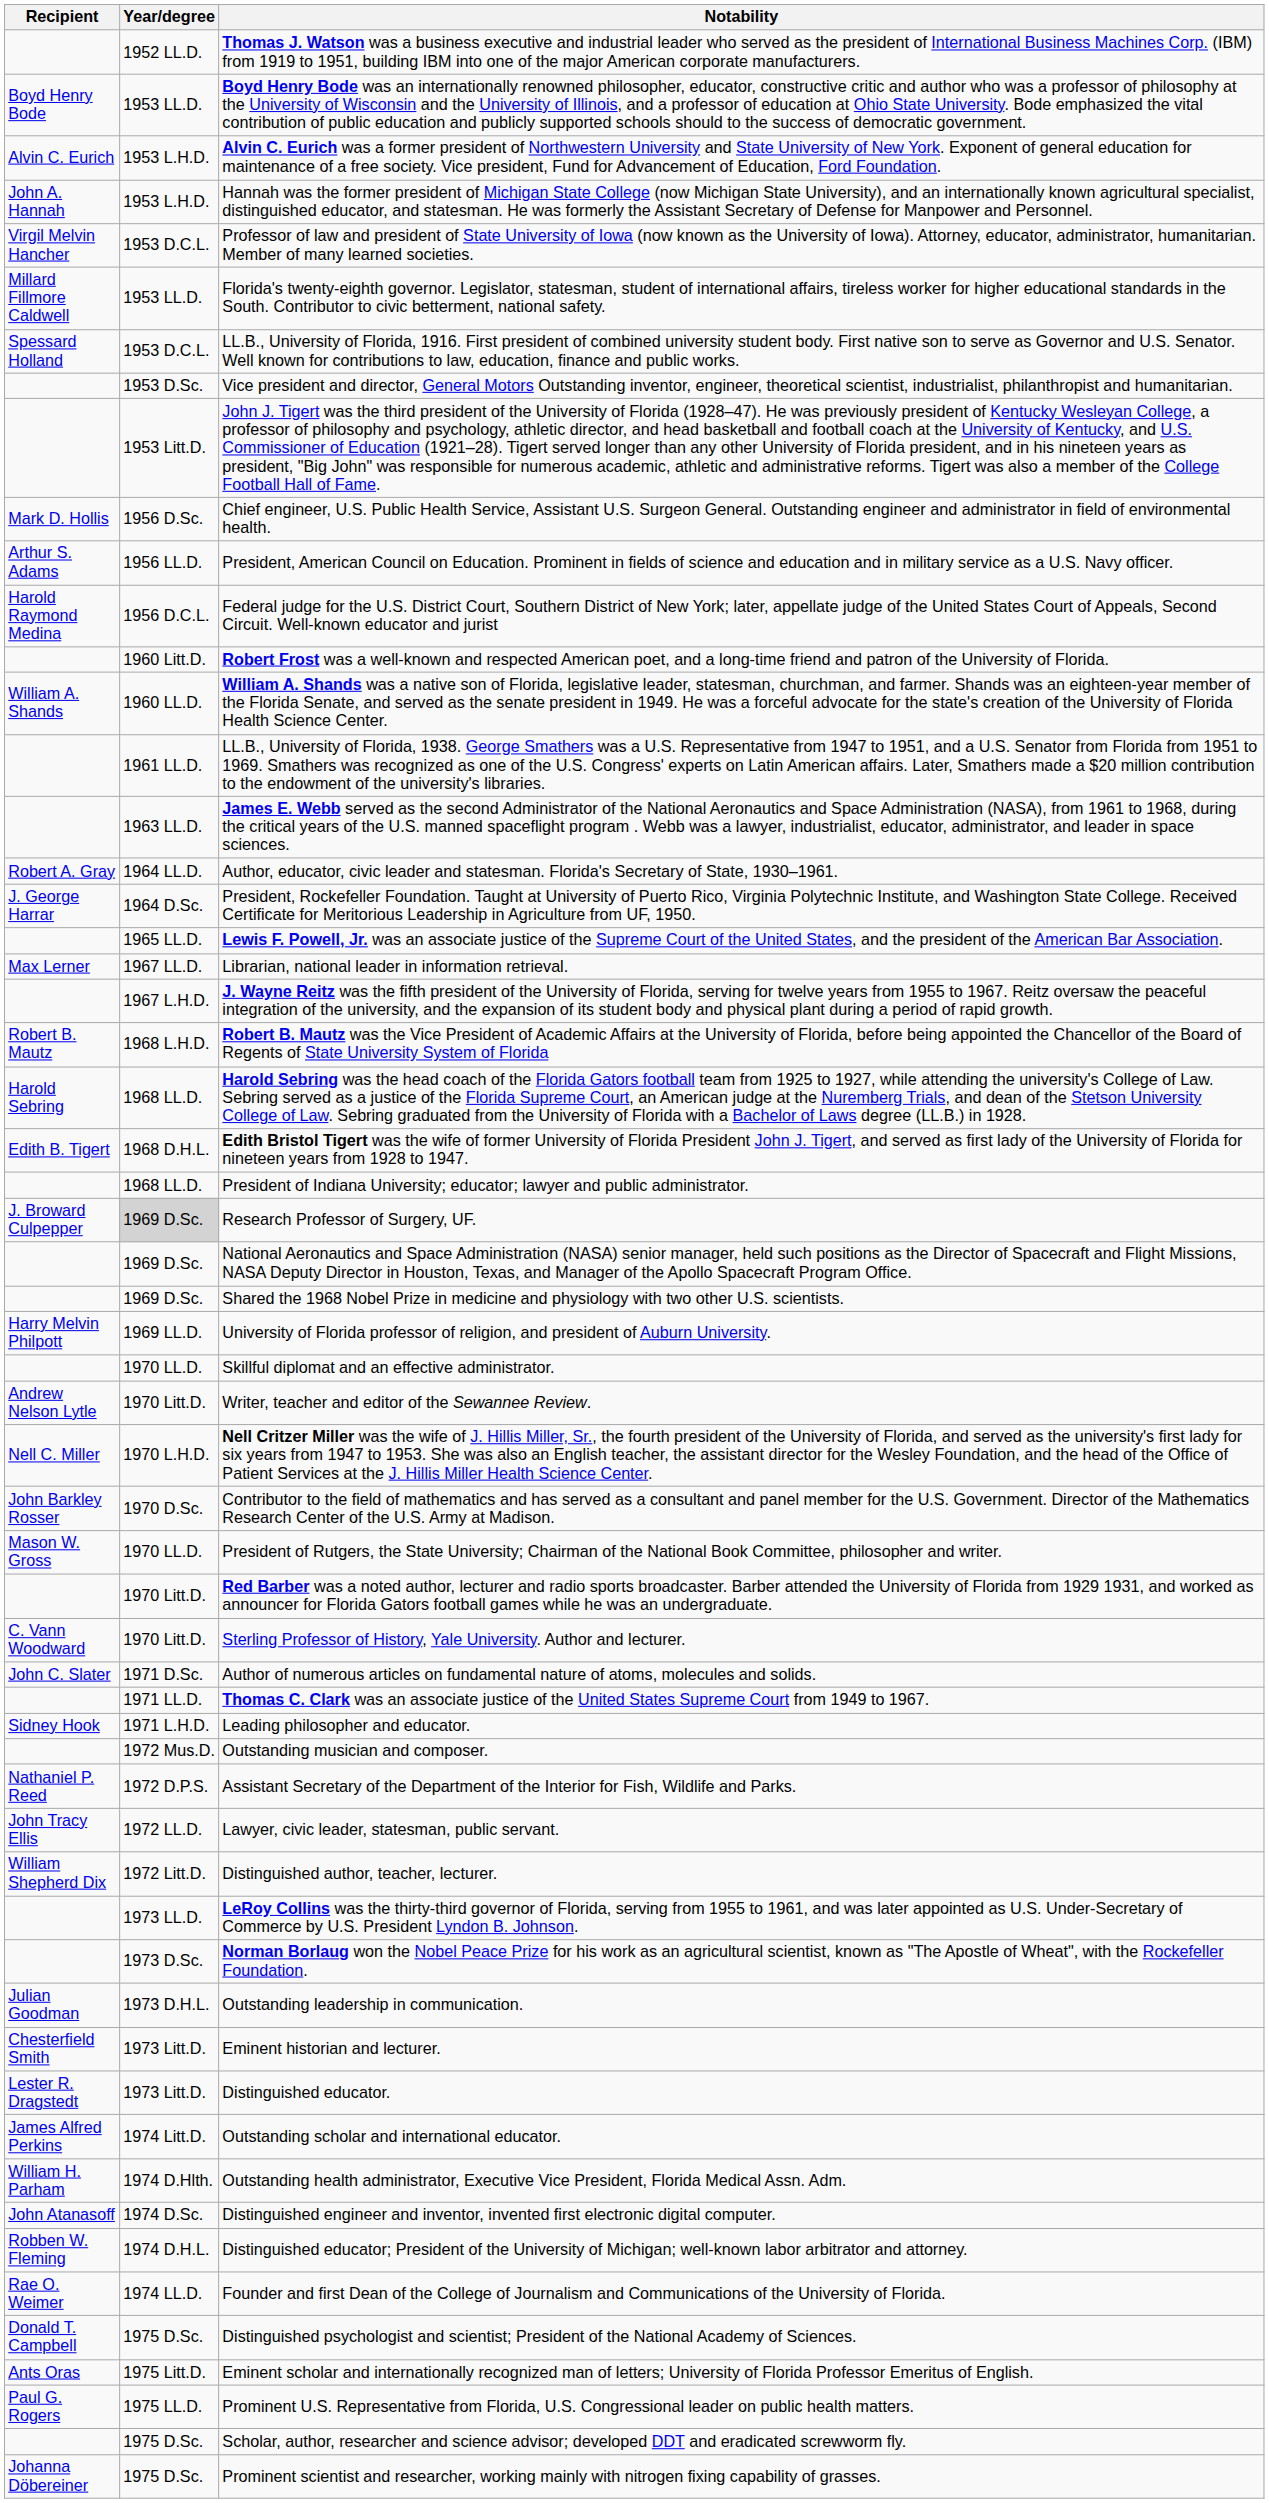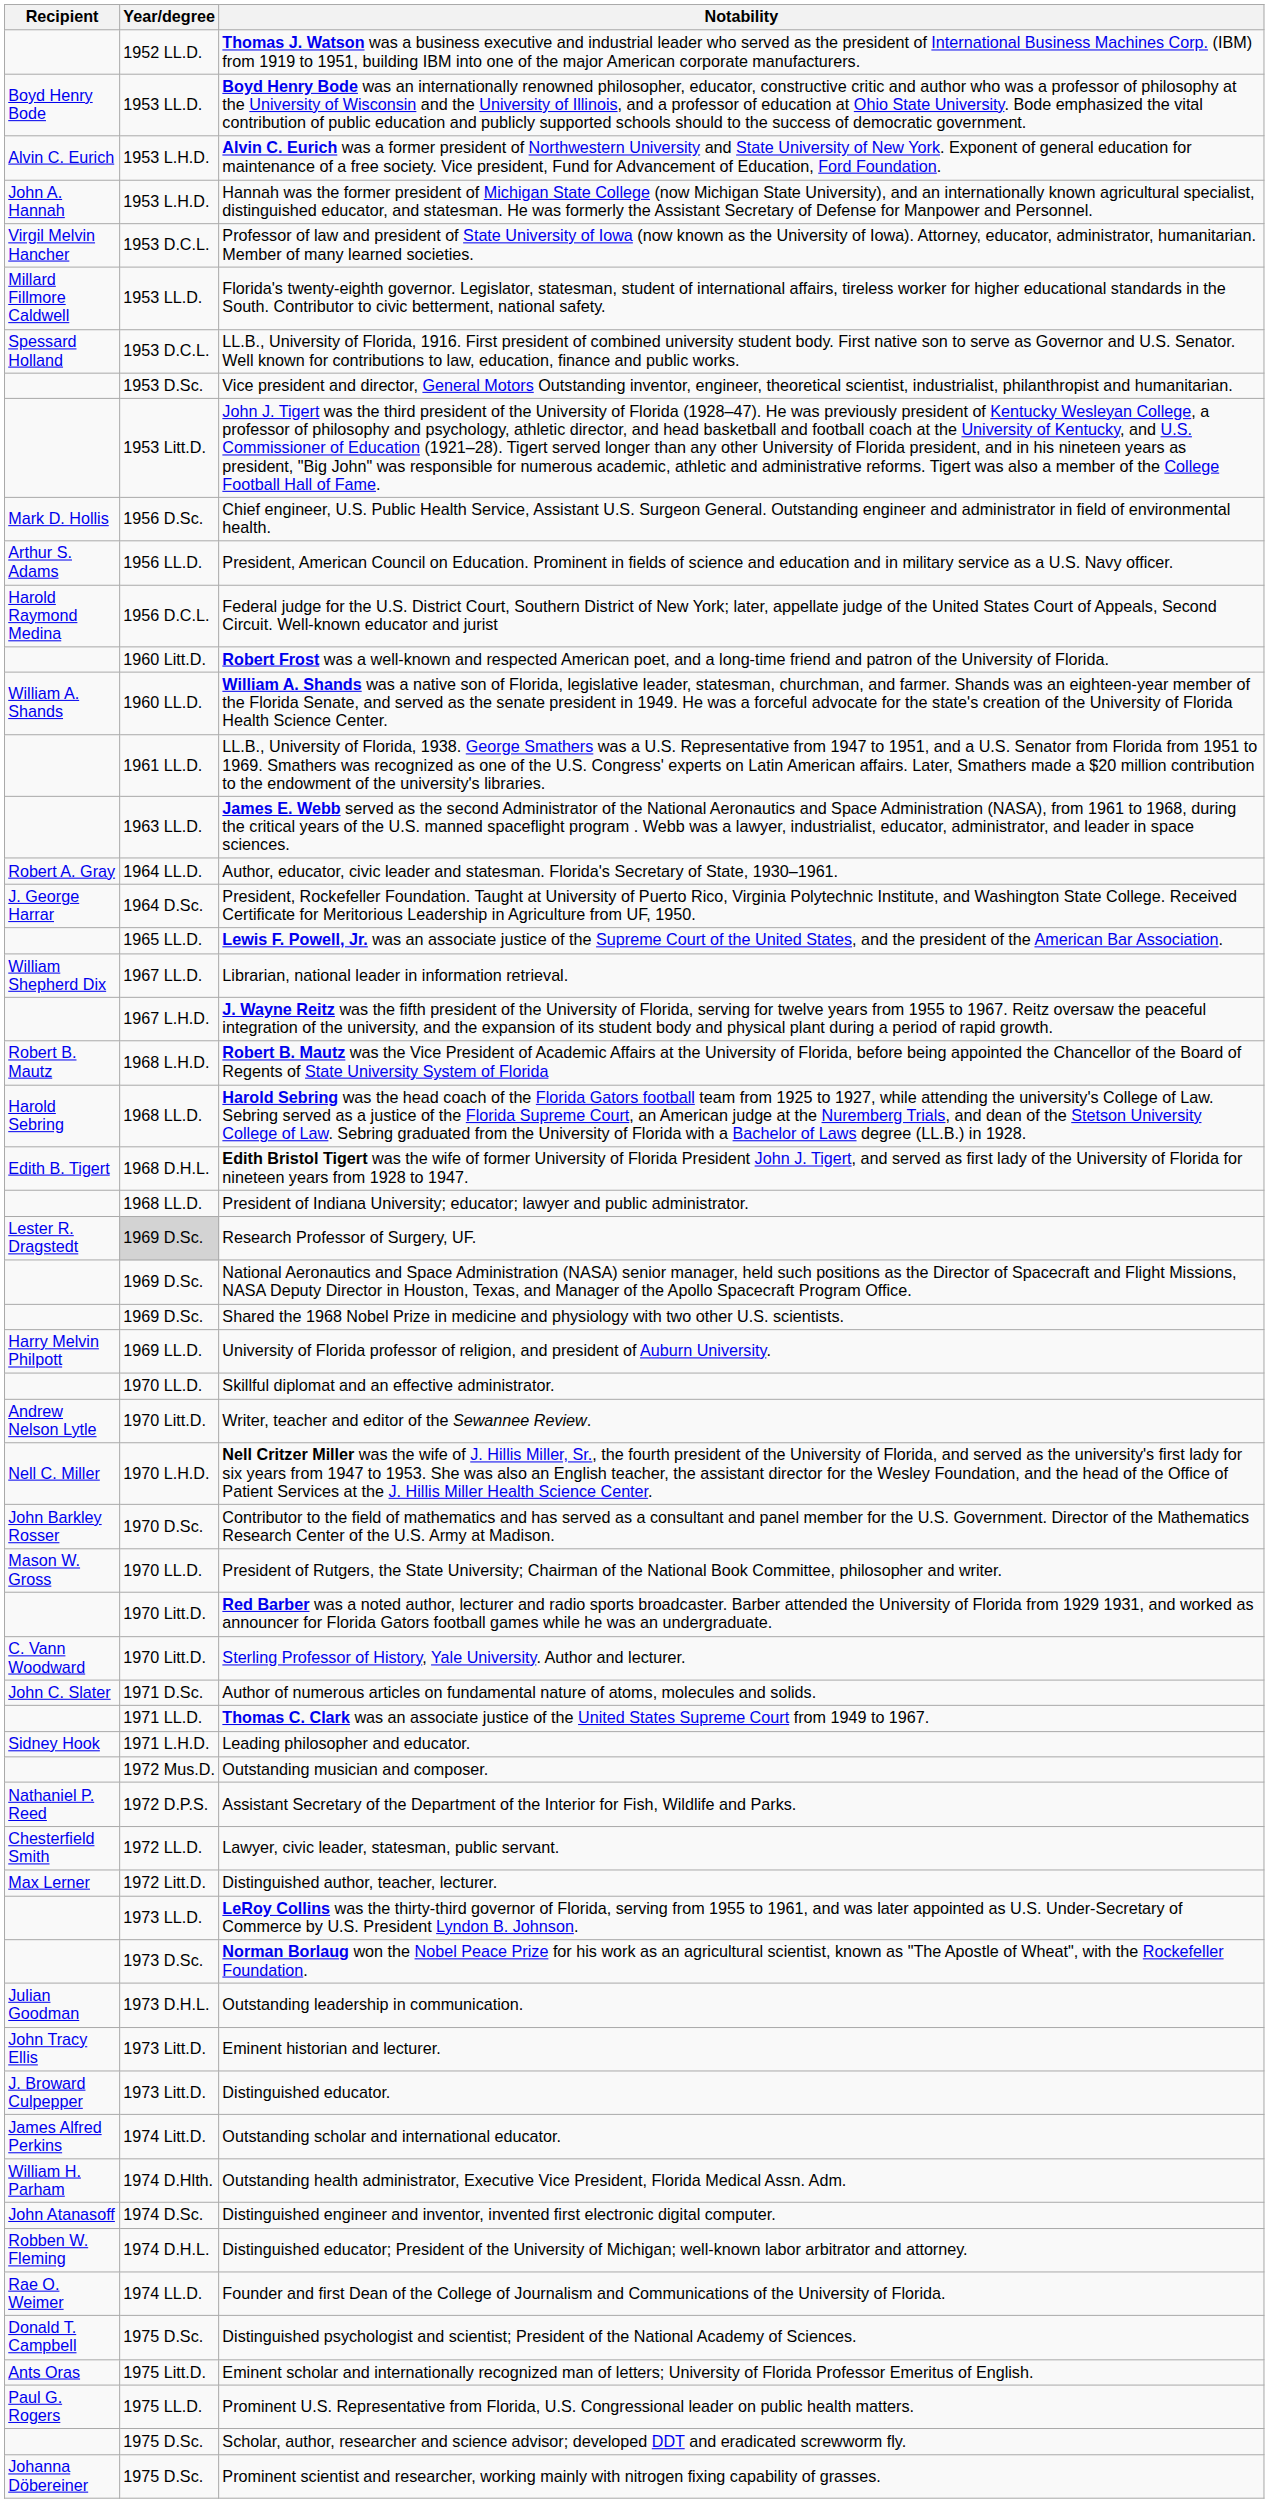Librarian, national leader in information retrieval. | Recipient: Max Lerner -> William Shepherd Dix
Research Professor of Surgery, UF. | Recipient: J. Broward Culpepper -> Lester R. Dragstedt
Lawyer, civic leader, statesman, public servant. | Recipient: John Tracy Ellis -> Chesterfield Smith
Distinguished author, teacher, lecturer. | Recipient: William Shepherd Dix -> Max Lerner
Eminent historian and lecturer. | Recipient: Chesterfield Smith -> John Tracy Ellis
Distinguished educator. | Recipient: Lester R. Dragstedt -> J. Broward Culpepper
